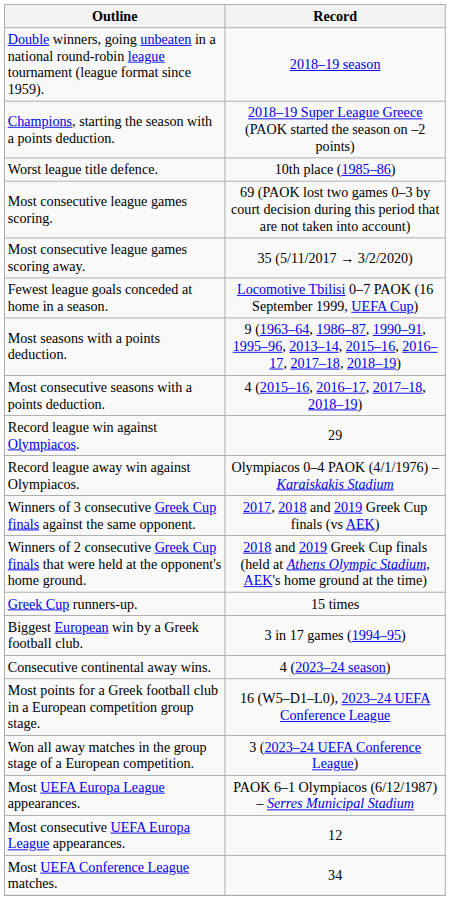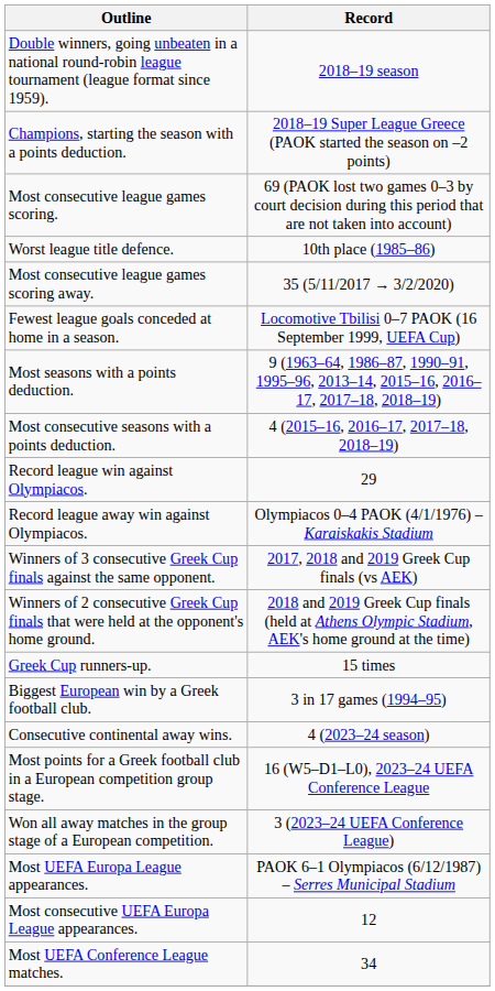rows swapped: Worst league title defence. <-> Most consecutive league games scoring.
